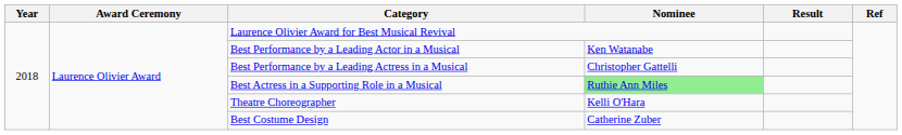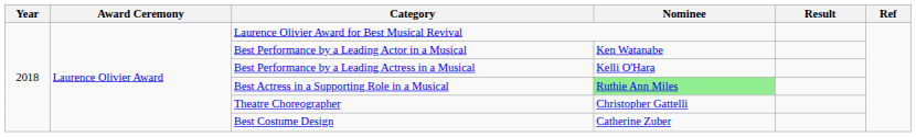Best Performance by a Leading Actress in a Musical | Nominee: Christopher Gattelli -> Kelli O'Hara
Theatre Choreographer | Nominee: Kelli O'Hara -> Christopher Gattelli
